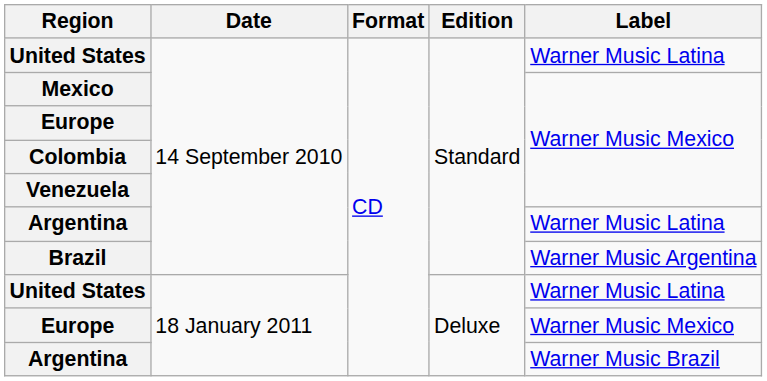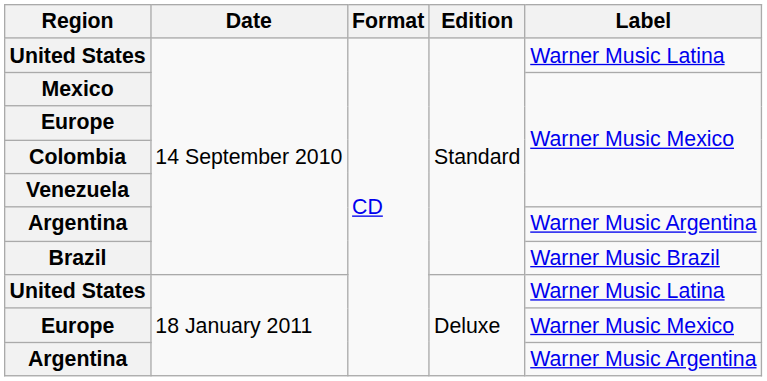Argentina / 14 September 2010 | Label: Warner Music Latina -> Warner Music Argentina
Brazil | Label: Warner Music Argentina -> Warner Music Brazil
Argentina / 18 January 2011 | Label: Warner Music Brazil -> Warner Music Argentina
